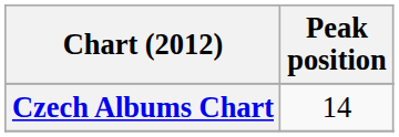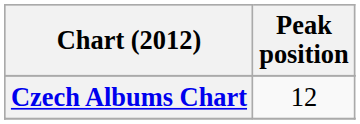Czech Albums Chart | Peak position: 14 -> 12
